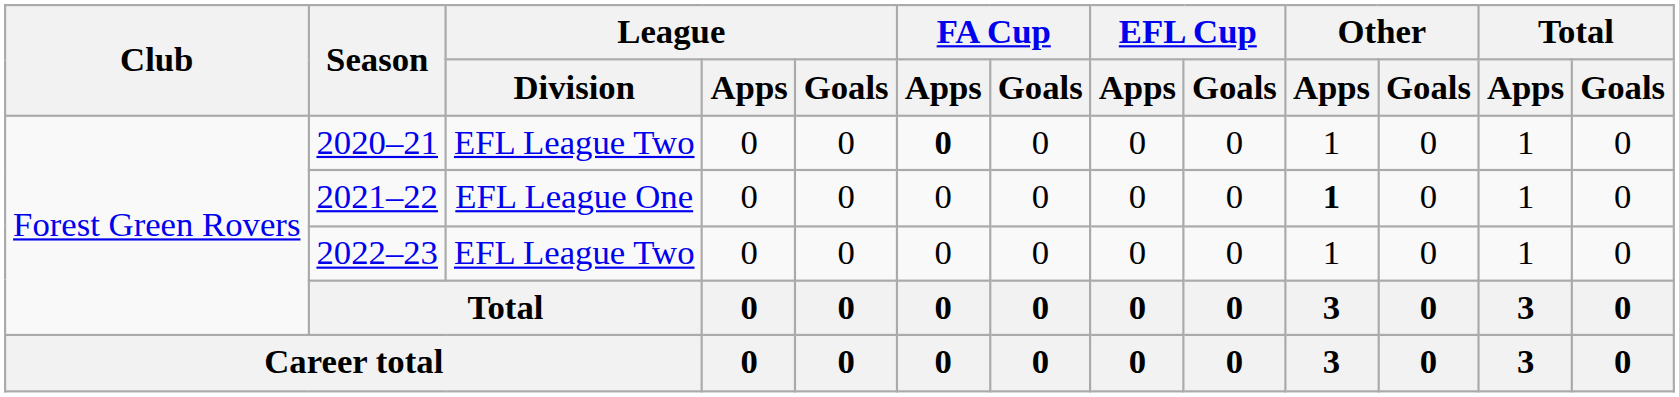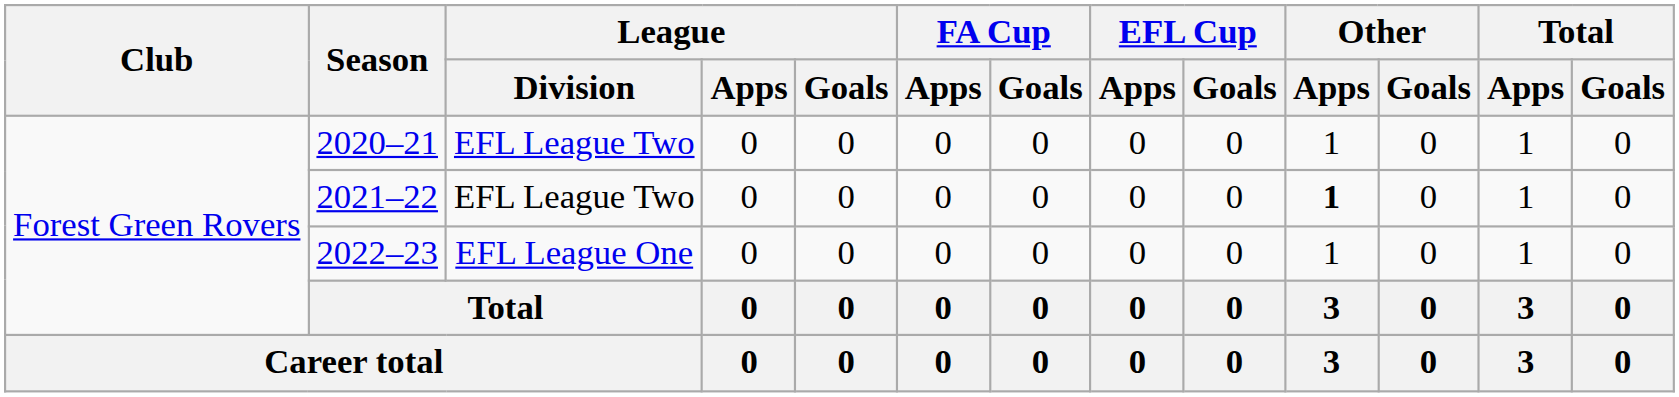2020–21 | FA Cup / Apps: bold -> normal
2021–22 | League / Division: EFL League One -> EFL League Two
2022–23 | League / Division: EFL League Two -> EFL League One
